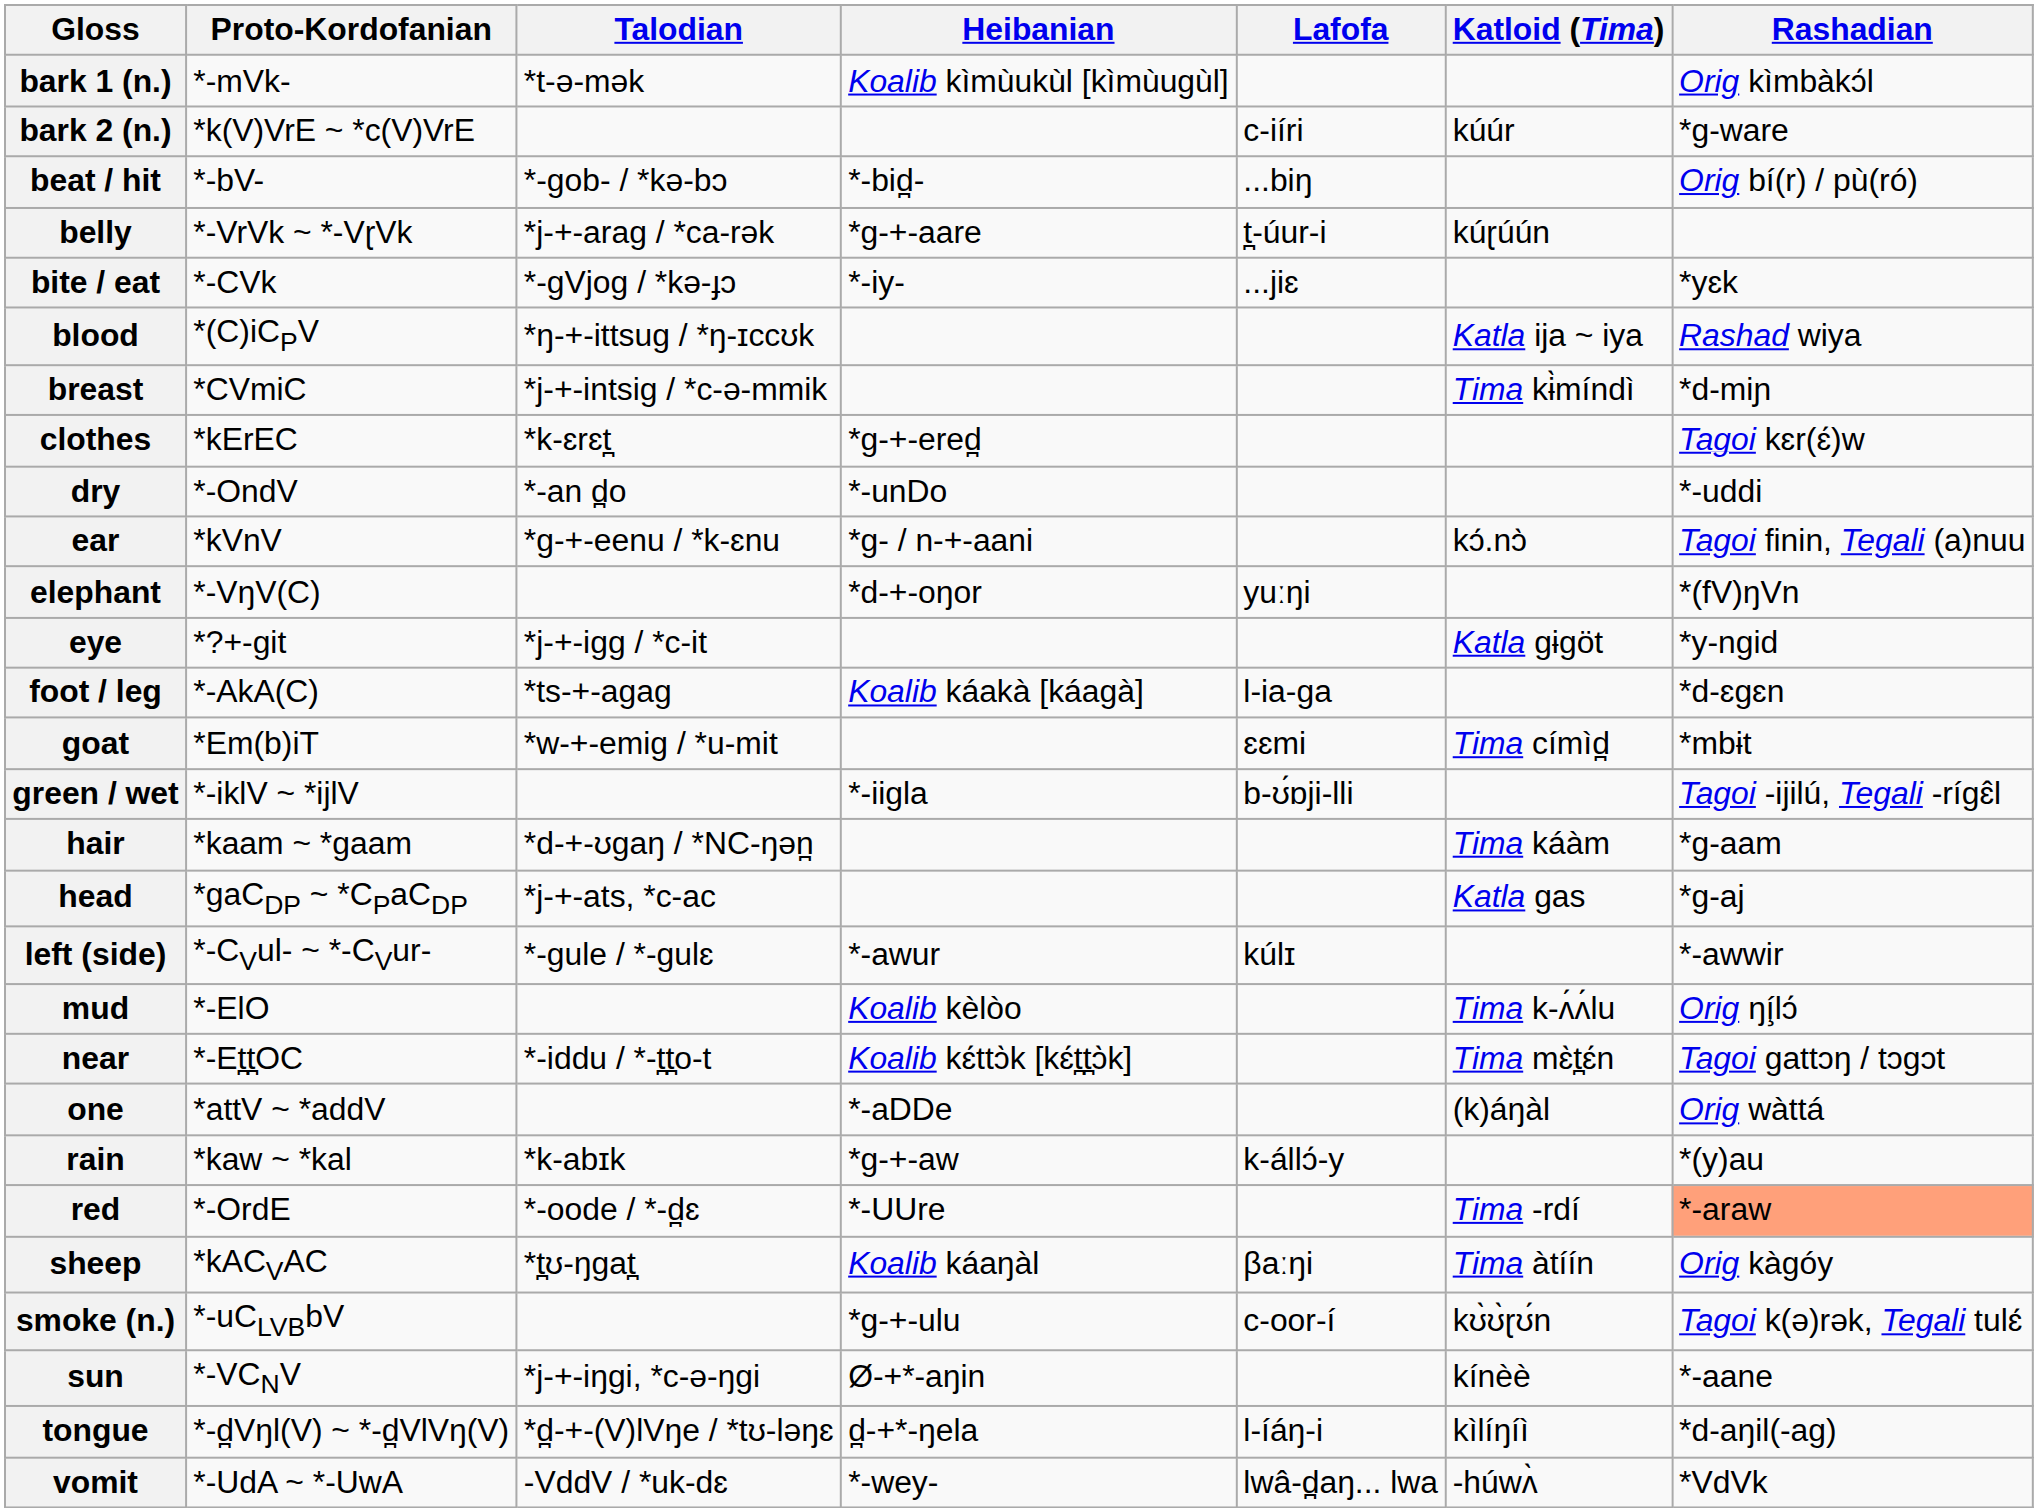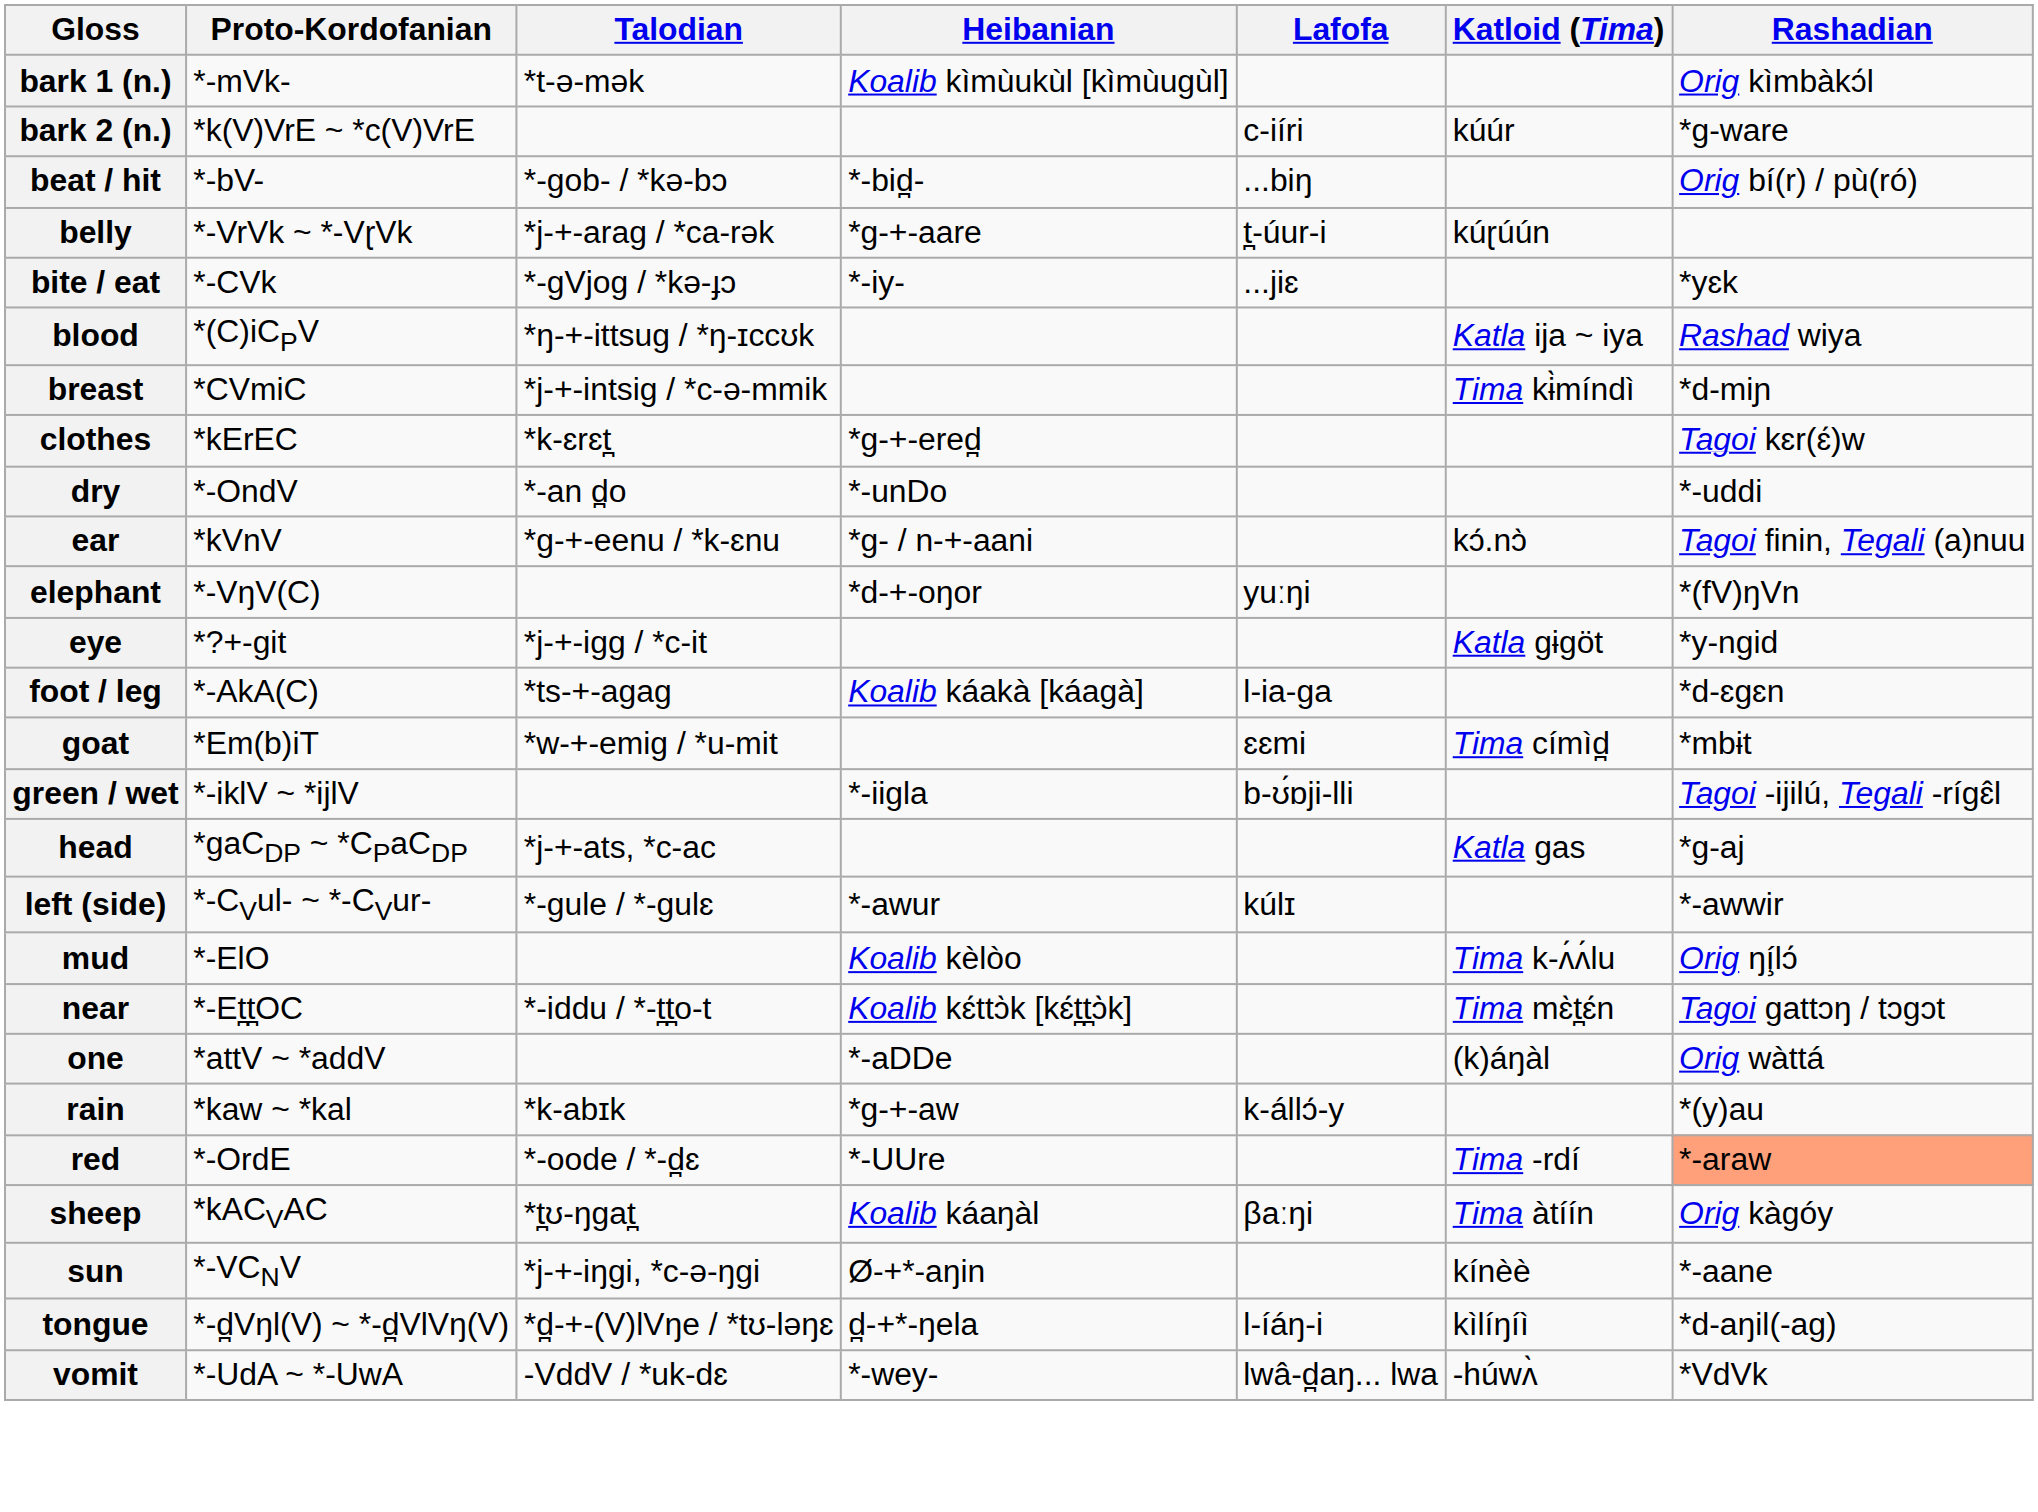- row: hair | *kaam ~ *gaam | *d-+-ʊgaŋ / *NC-ŋən̪ | Tima káàm | *g-aam
- row: smoke (n.) | *-uCLVBbV | *g-+-ulu | c-oor-í | kʊ̀ʊ̀ɽʊ́n | Tagoi k(ə)rək, Tegali tulɛ́
